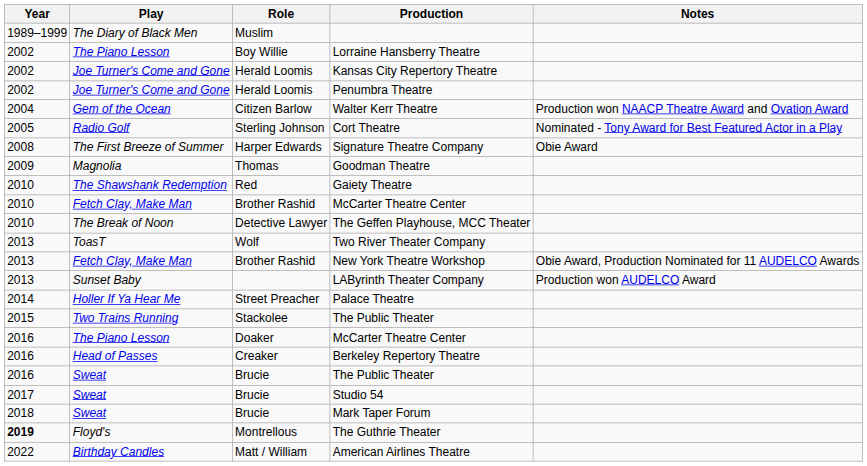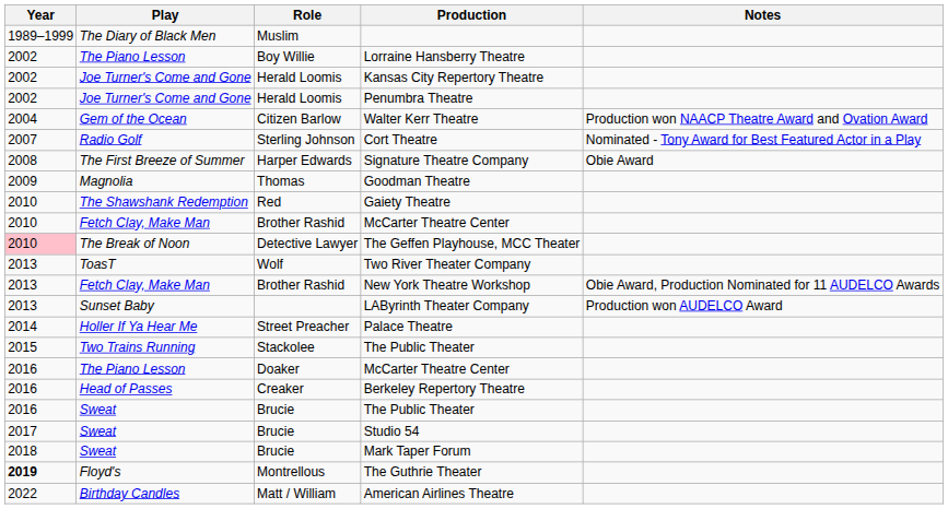Cort Theatre | Year: 2005 -> 2007
The Geffen Playhouse, MCC Theater | Year: no background -> pink background
